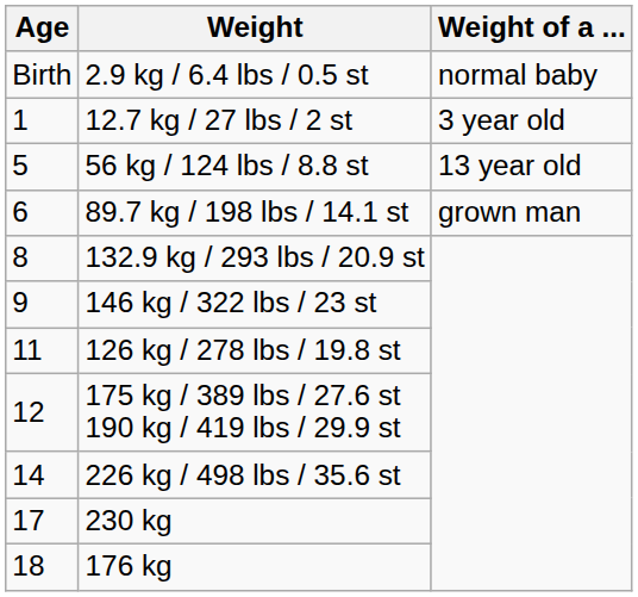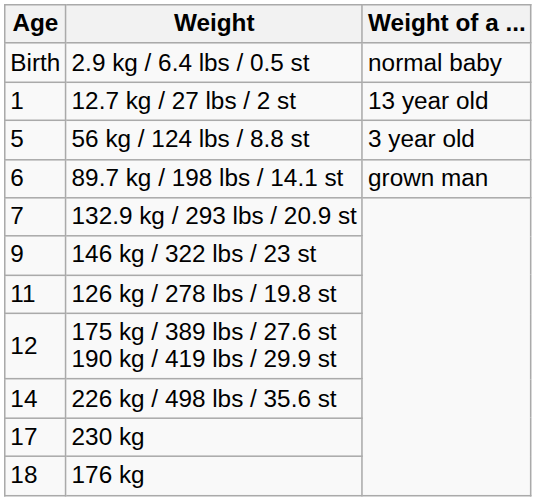12.7 kg / 27 lbs / 2 st | Weight of a ...: 3 year old -> 13 year old
56 kg / 124 lbs / 8.8 st | Weight of a ...: 13 year old -> 3 year old
132.9 kg / 293 lbs / 20.9 st | Age: 8 -> 7
